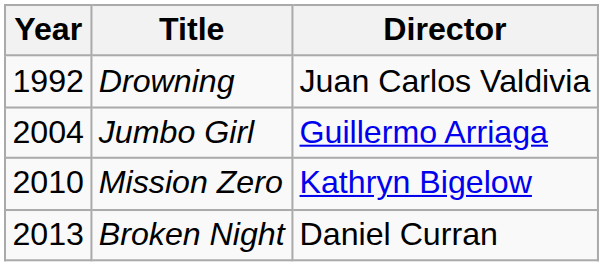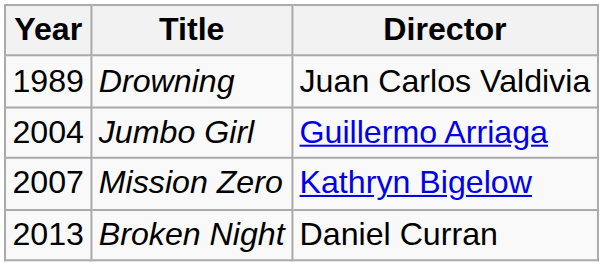Drowning | Year: 1992 -> 1989
Mission Zero | Year: 2010 -> 2007
